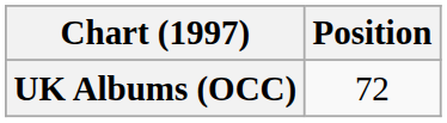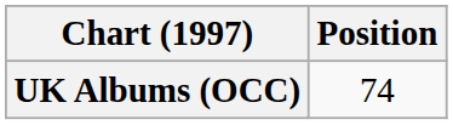UK Albums (OCC) | Position: 72 -> 74
